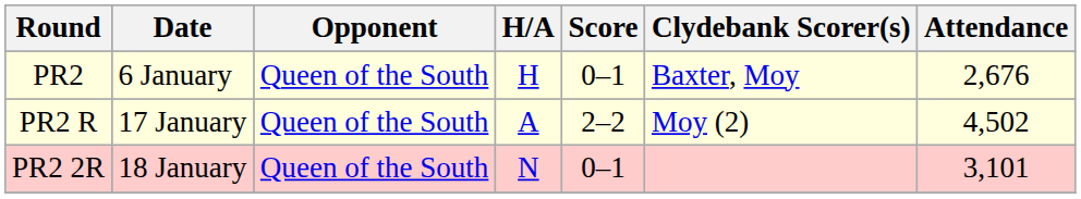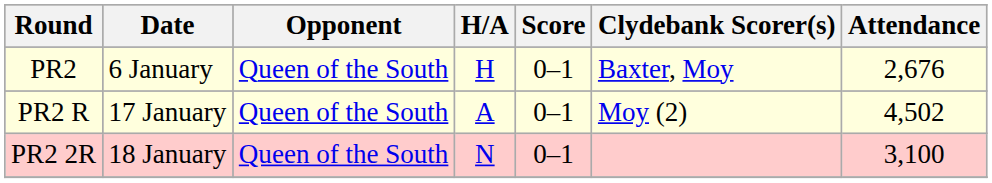PR2 R | Score: 2–2 -> 0–1
PR2 2R | Attendance: 3,101 -> 3,100
